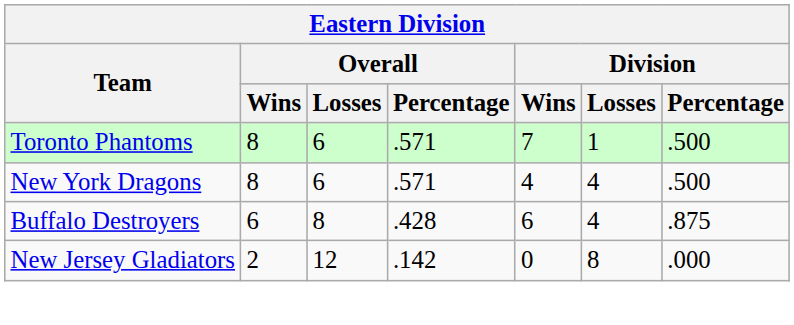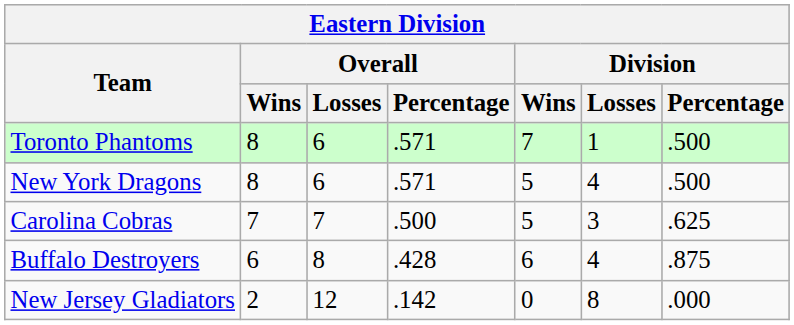New York Dragons | Division / Wins: 4 -> 5
+ row: Carolina Cobras | 7 | 7 | .500 | 5 | 3 | .625
